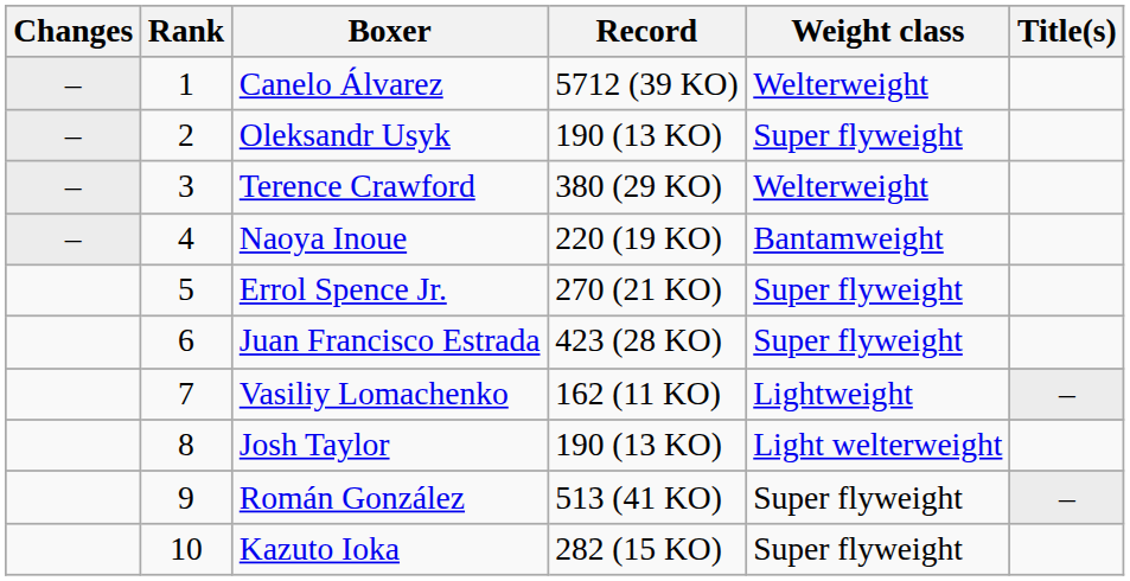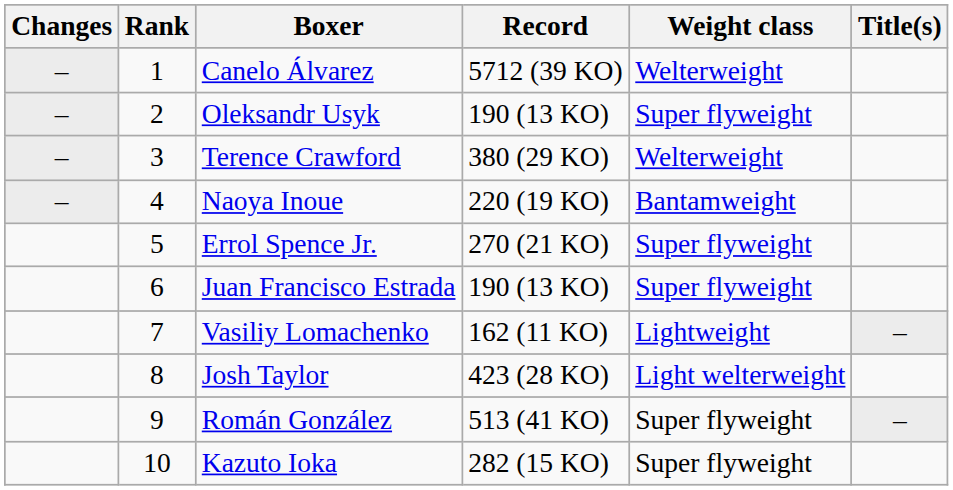Juan Francisco Estrada | Record: 423 (28 KO) -> 190 (13 KO)
Josh Taylor | Record: 190 (13 KO) -> 423 (28 KO)
